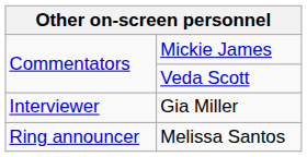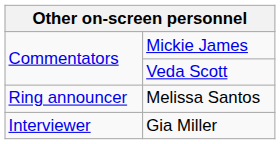rows swapped: Melissa Santos <-> Gia Miller
